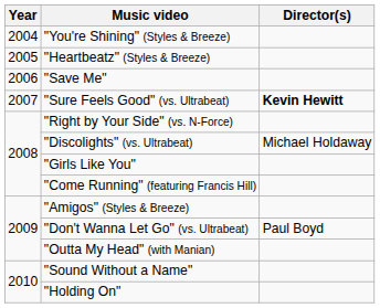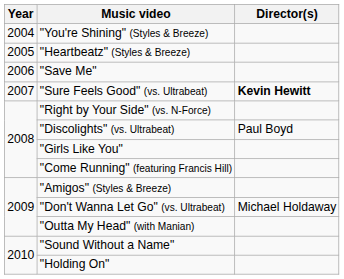"Discolights" (vs. Ultrabeat) | Director(s): Michael Holdaway -> Paul Boyd
"Don't Wanna Let Go" (vs. Ultrabeat) | Director(s): Paul Boyd -> Michael Holdaway
